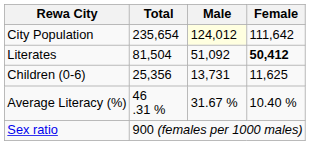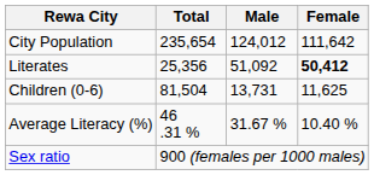City Population | Male: lightyellow background -> no background
Literates | Total: 81,504 -> 25,356
Children (0-6) | Total: 25,356 -> 81,504
